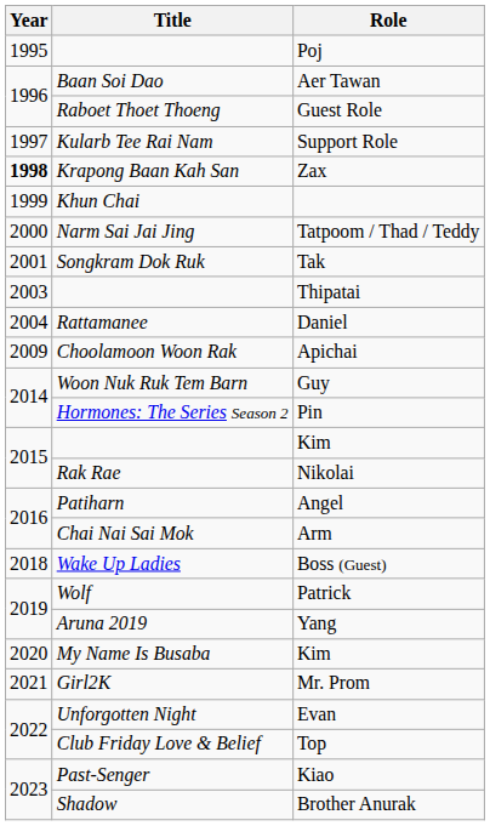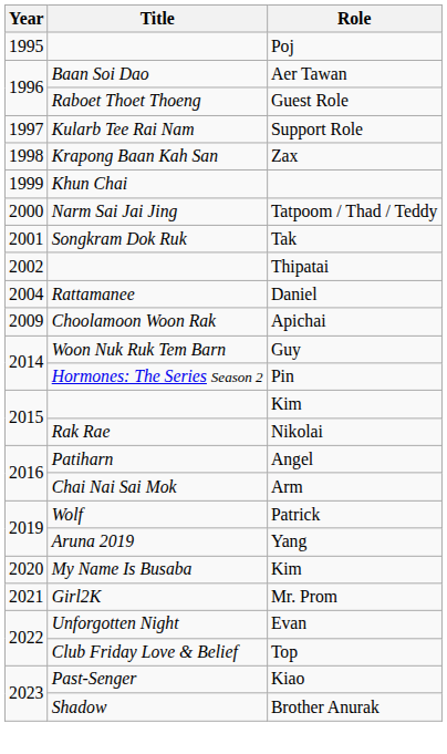Zax | Year: bold -> normal
Thipatai | Year: 2003 -> 2002
- row: 2018 | Wake Up Ladies | Boss (Guest)
